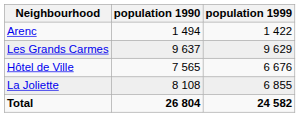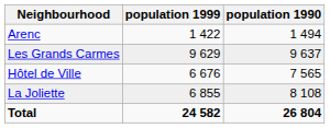columns swapped: population 1999 <-> population 1990
